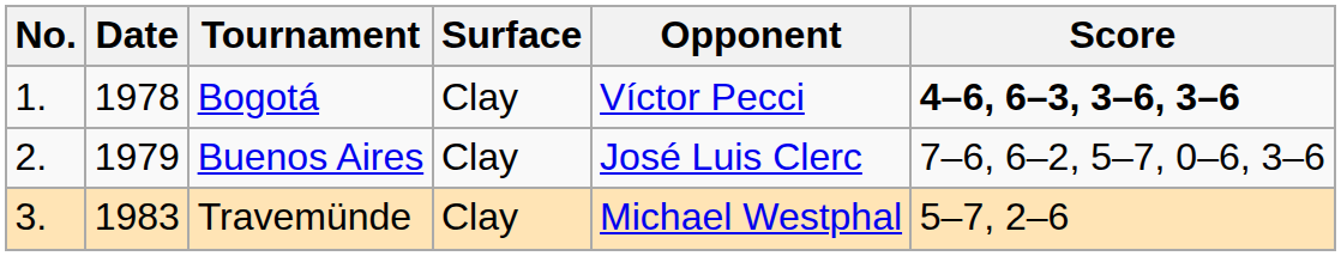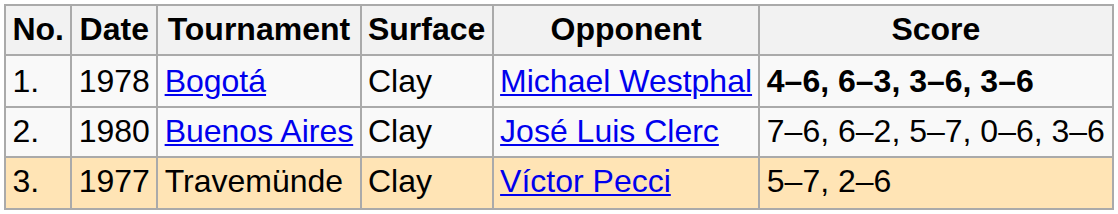Bogotá | Opponent: Víctor Pecci -> Michael Westphal
Buenos Aires | Date: 1979 -> 1980
Travemünde | Date: 1983 -> 1977
Travemünde | Opponent: Michael Westphal -> Víctor Pecci
